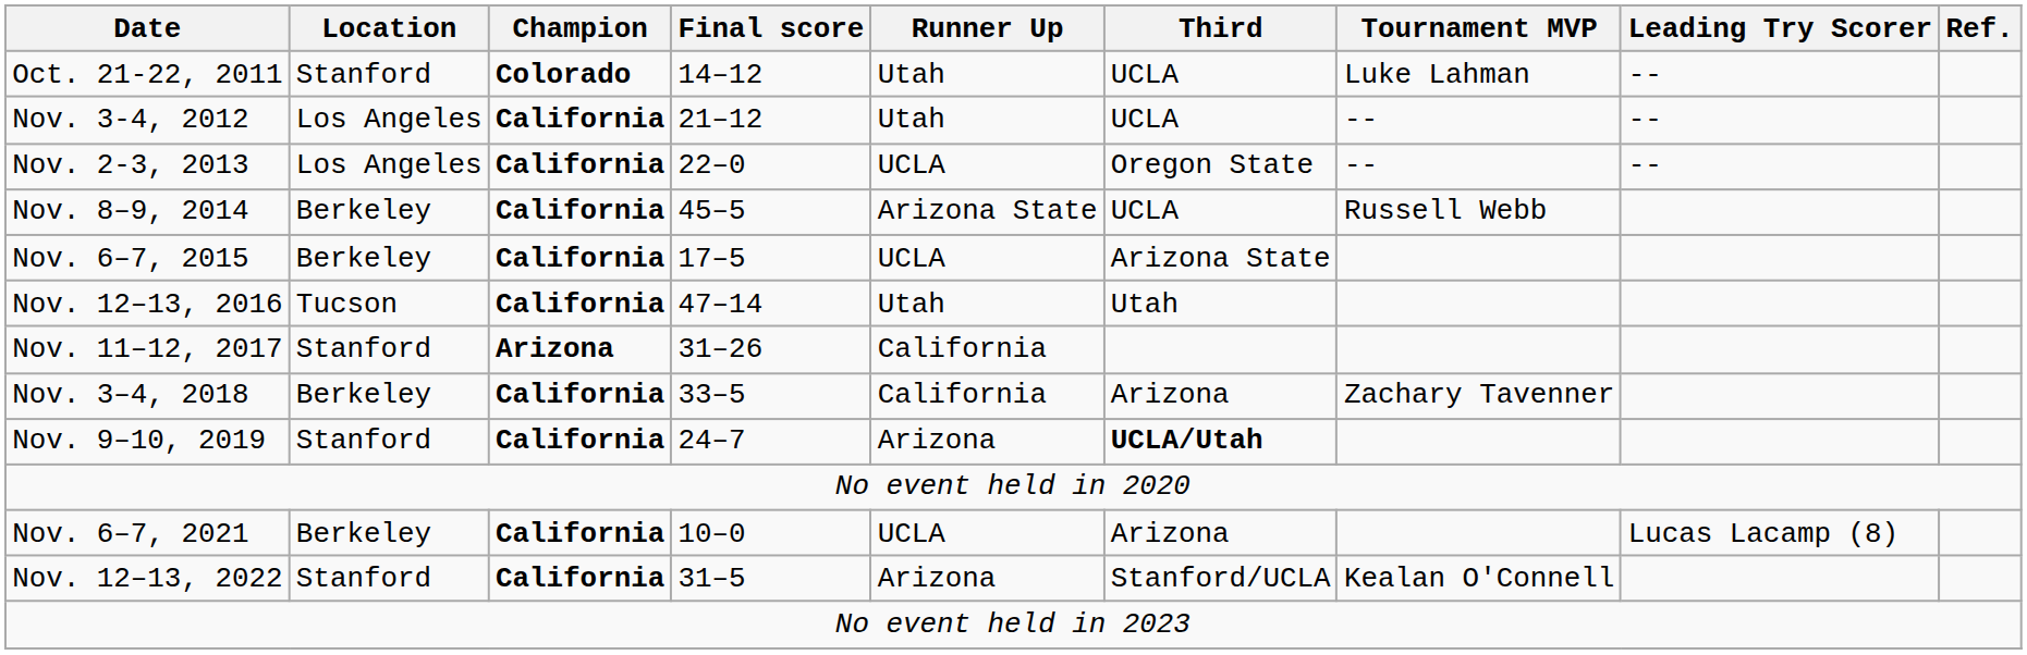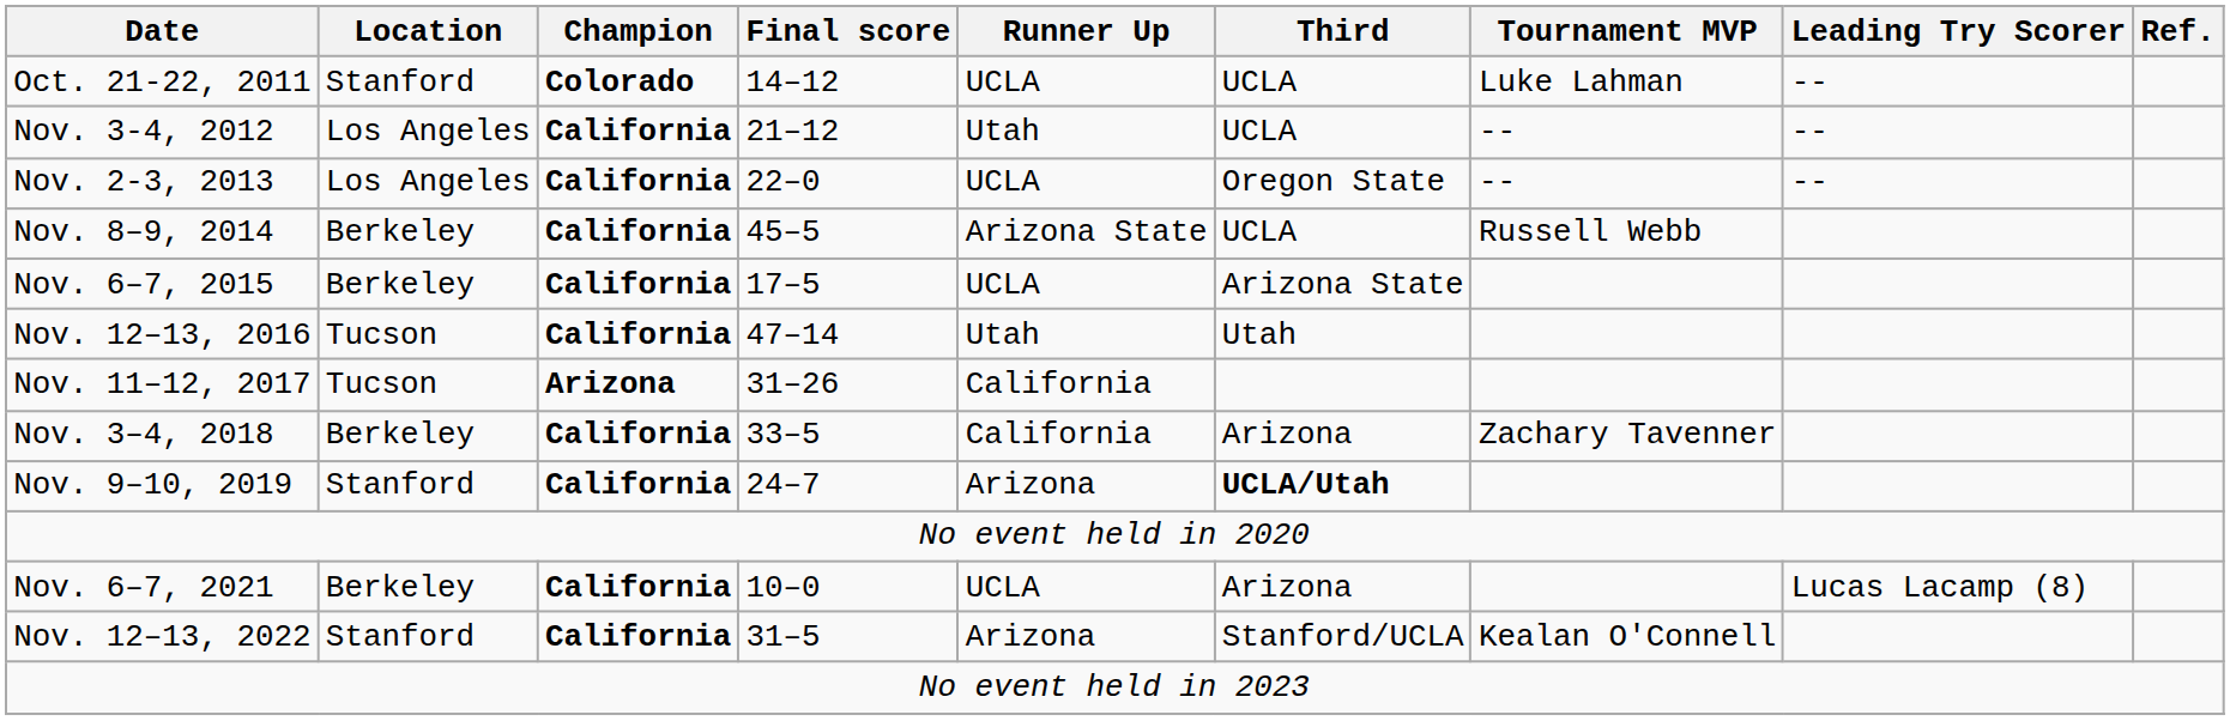Oct. 21-22, 2011 | Runner Up: Utah -> UCLA
Nov. 11–12, 2017 | Location: Stanford -> Tucson
